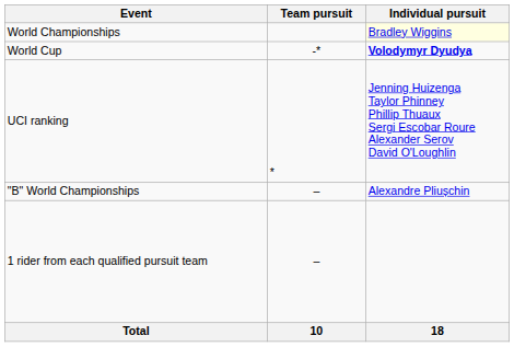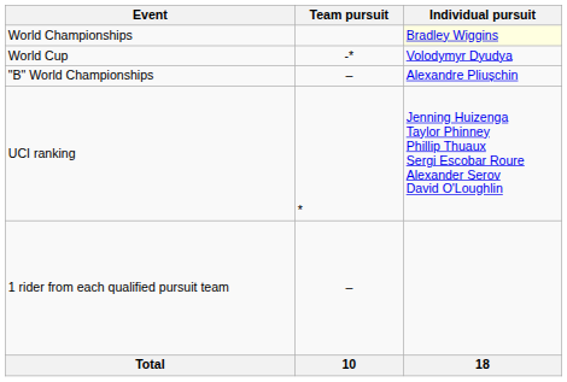World Cup | Individual pursuit: bold -> normal
rows swapped: "B" World Championships <-> UCI ranking
